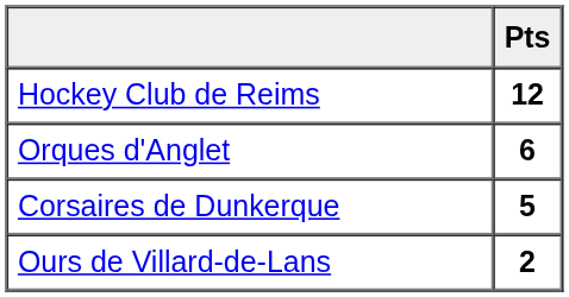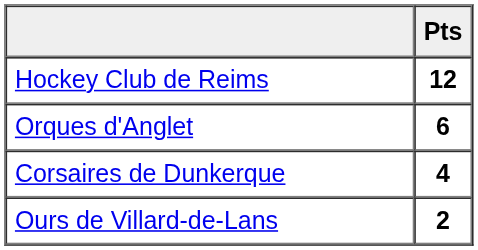Corsaires de Dunkerque | Pts: 5 -> 4
